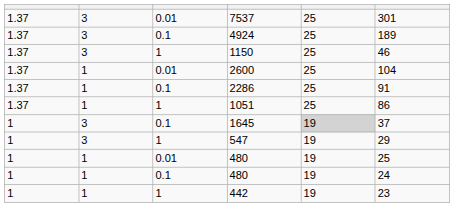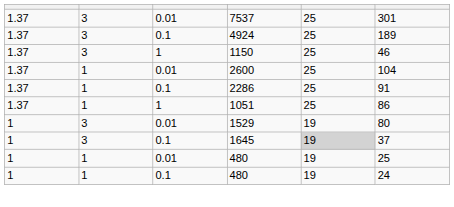+ row: 1 | 3 | 0.01 | 1529 | 19 | 80
- row: 1 | 3 | 1 | 547 | 19 | 29
- row: 1 | 1 | 1 | 442 | 19 | 23
